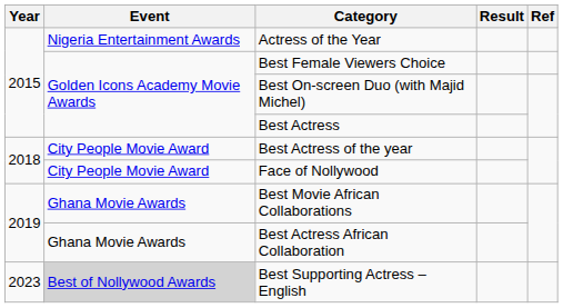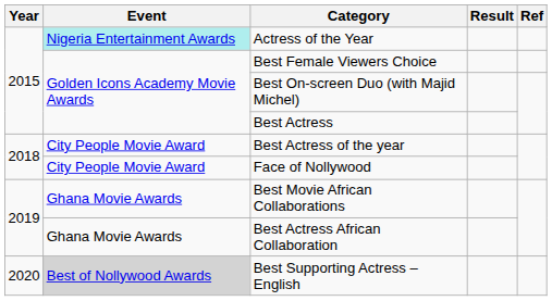Actress of the Year | Event: no background -> paleturquoise background
Best Supporting Actress – English | Year: 2023 -> 2020
